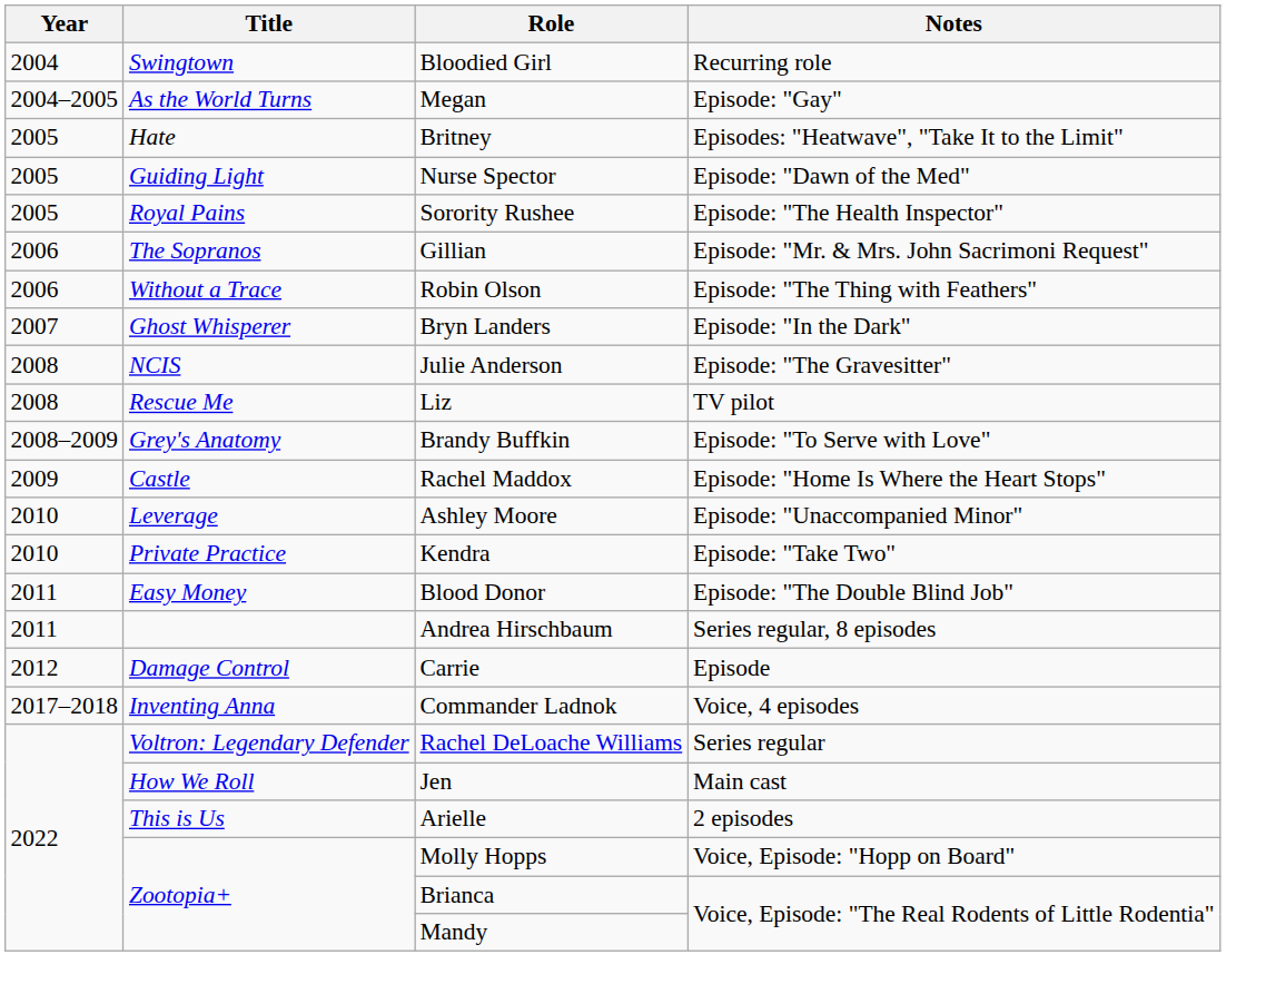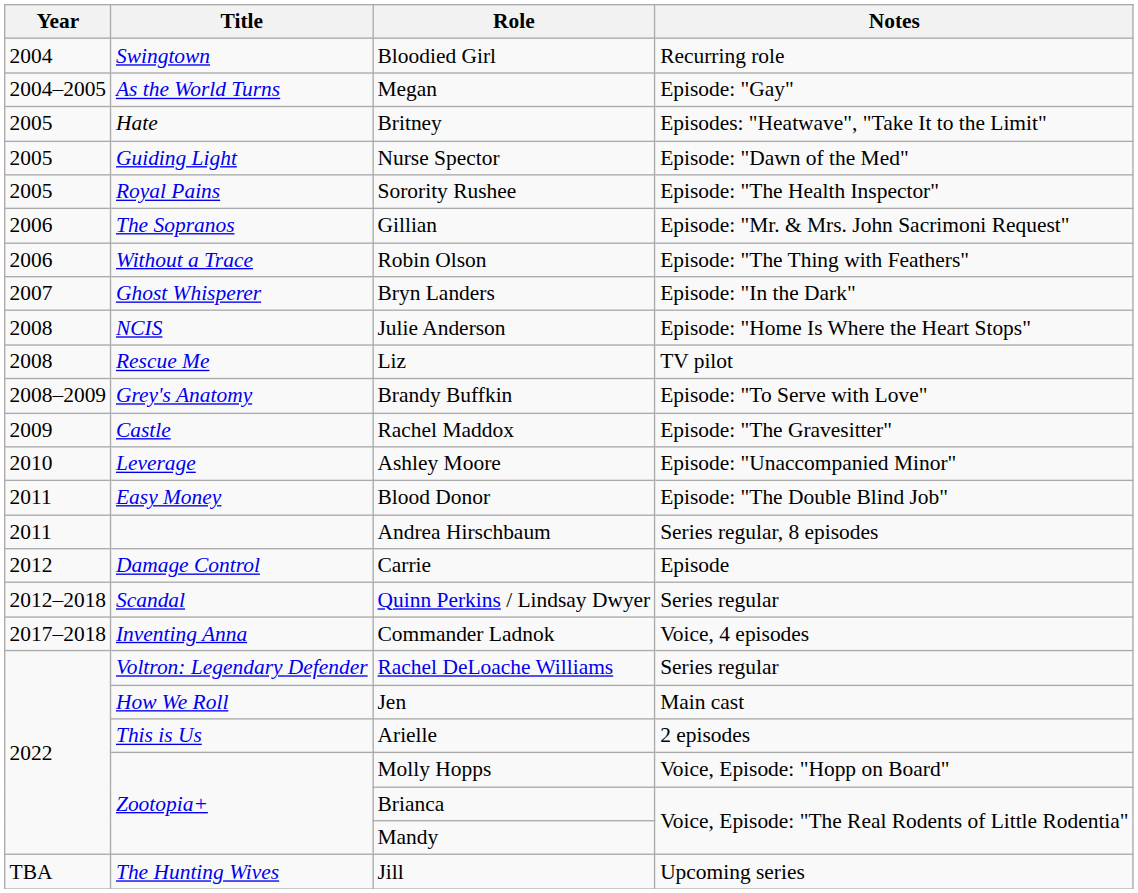Julie Anderson | Notes: Episode: "The Gravesitter" -> Episode: "Home Is Where the Heart Stops"
Rachel Maddox | Notes: Episode: "Home Is Where the Heart Stops" -> Episode: "The Gravesitter"
- row: 2010 | Private Practice | Kendra | Episode: "Take Two"
+ row: 2012–2018 | Scandal | Quinn Perkins / Lindsay Dwyer | Series regular
+ row: TBA | The Hunting Wives | Jill | Upcoming series
